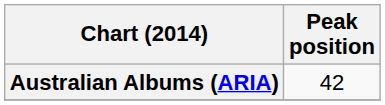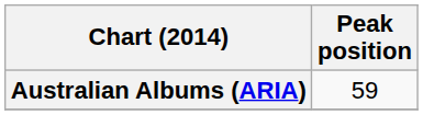Australian Albums (ARIA) | Peak position: 42 -> 59
